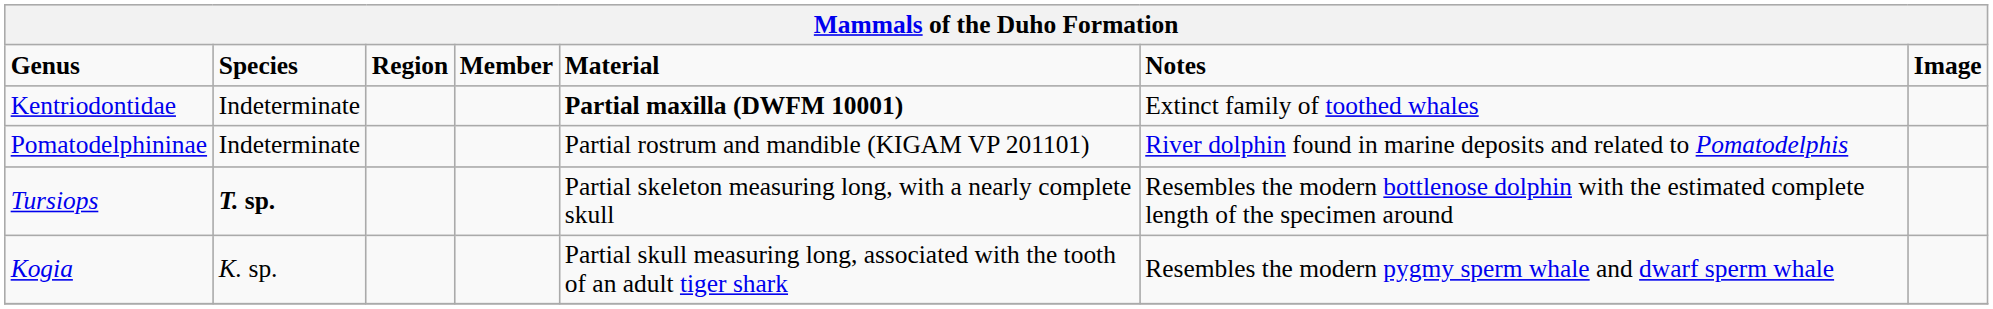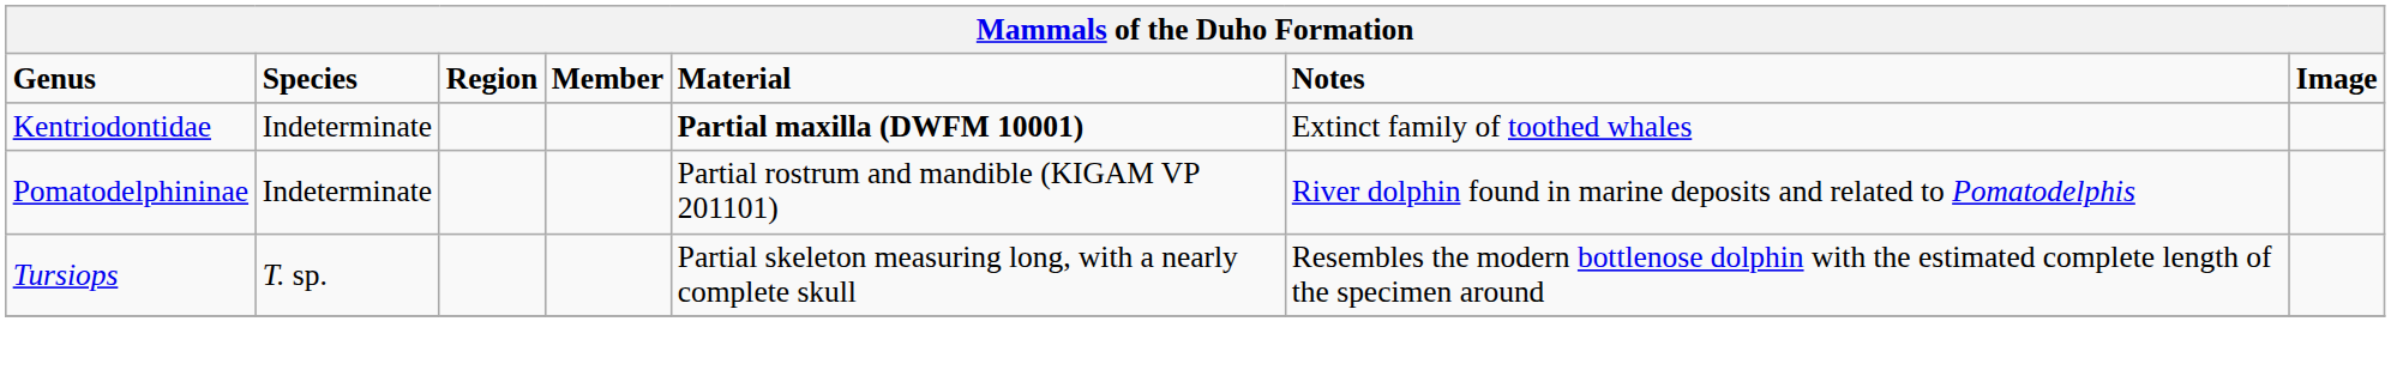Tursiops | Species: bold -> normal
- row: Kogia | K. sp. | Partial skull measuring long, associated with the tooth of an adult tiger shark | Resembles the modern pygmy sperm whale and dwarf sperm whale
